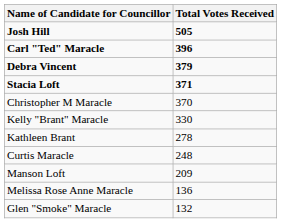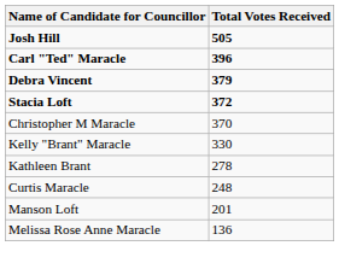Stacia Loft | Total Votes Received: 371 -> 372
Manson Loft | Total Votes Received: 209 -> 201
- row: Glen "Smoke" Maracle | 132
